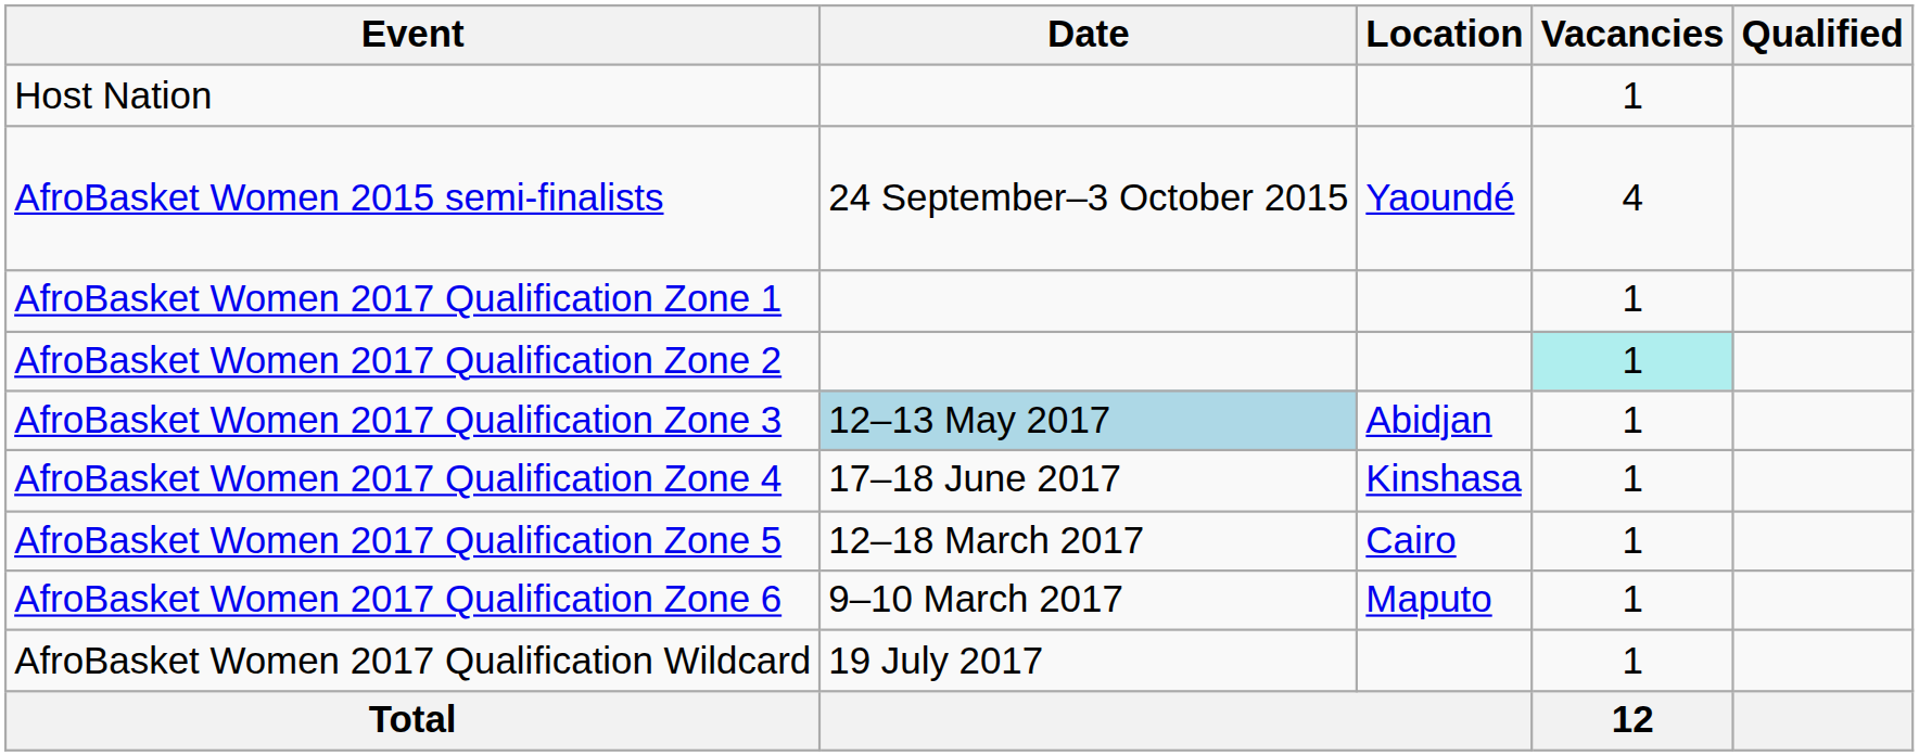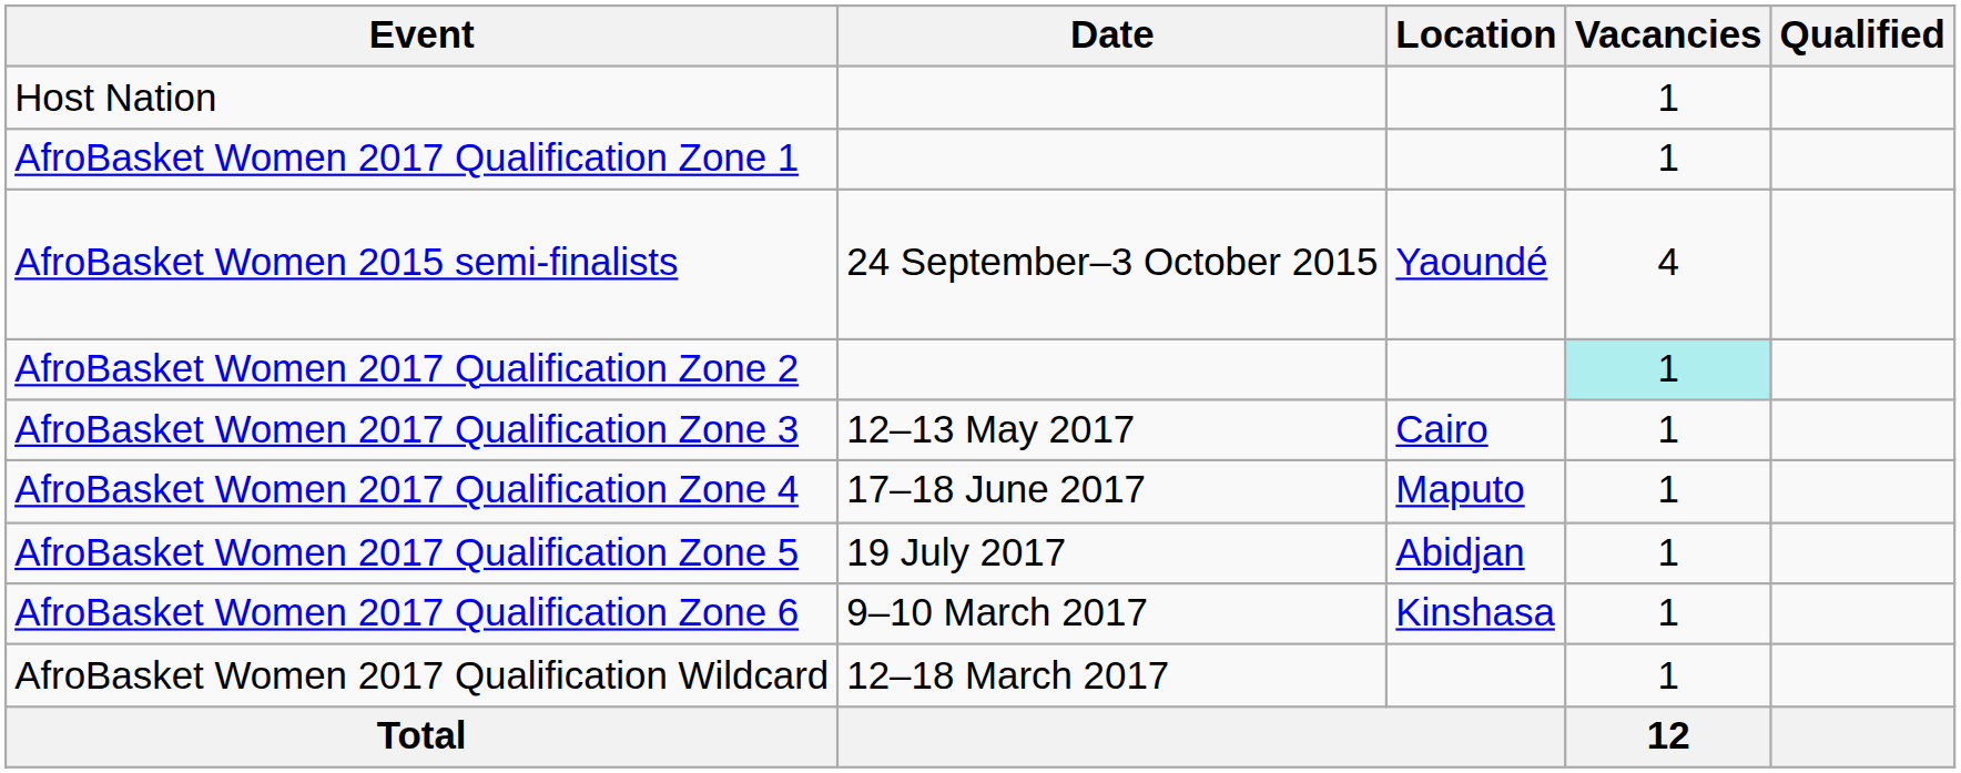rows swapped: AfroBasket Women 2015 semi-finalists <-> AfroBasket Women 2017 Qualification Zone 1
AfroBasket Women 2017 Qualification Zone 3 | Date: lightblue background -> no background
AfroBasket Women 2017 Qualification Zone 3 | Location: Abidjan -> Cairo
AfroBasket Women 2017 Qualification Zone 4 | Location: Kinshasa -> Maputo
AfroBasket Women 2017 Qualification Zone 5 | Date: 12–18 March 2017 -> 19 July 2017
AfroBasket Women 2017 Qualification Zone 5 | Location: Cairo -> Abidjan
AfroBasket Women 2017 Qualification Zone 6 | Location: Maputo -> Kinshasa
AfroBasket Women 2017 Qualification Wildcard | Date: 19 July 2017 -> 12–18 March 2017
